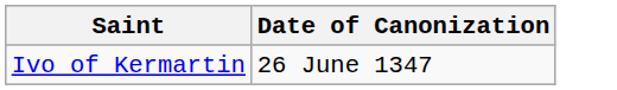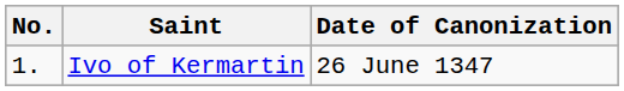+ column: No. | 1.
